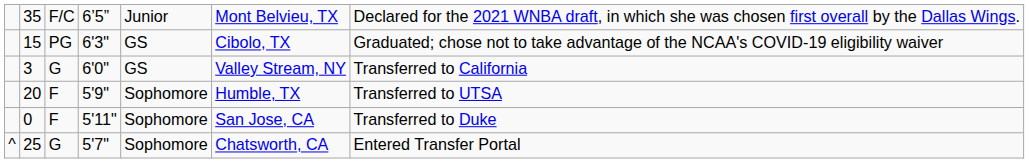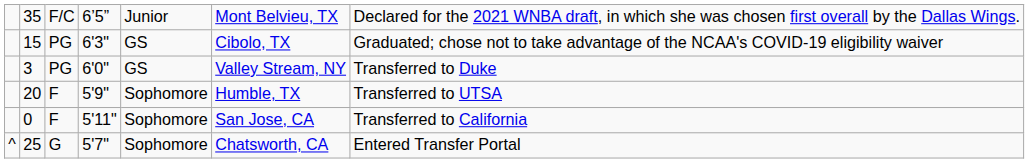3 | column 3: G -> PG
3 | column 7: Transferred to California -> Transferred to Duke
0 | column 7: Transferred to Duke -> Transferred to California
